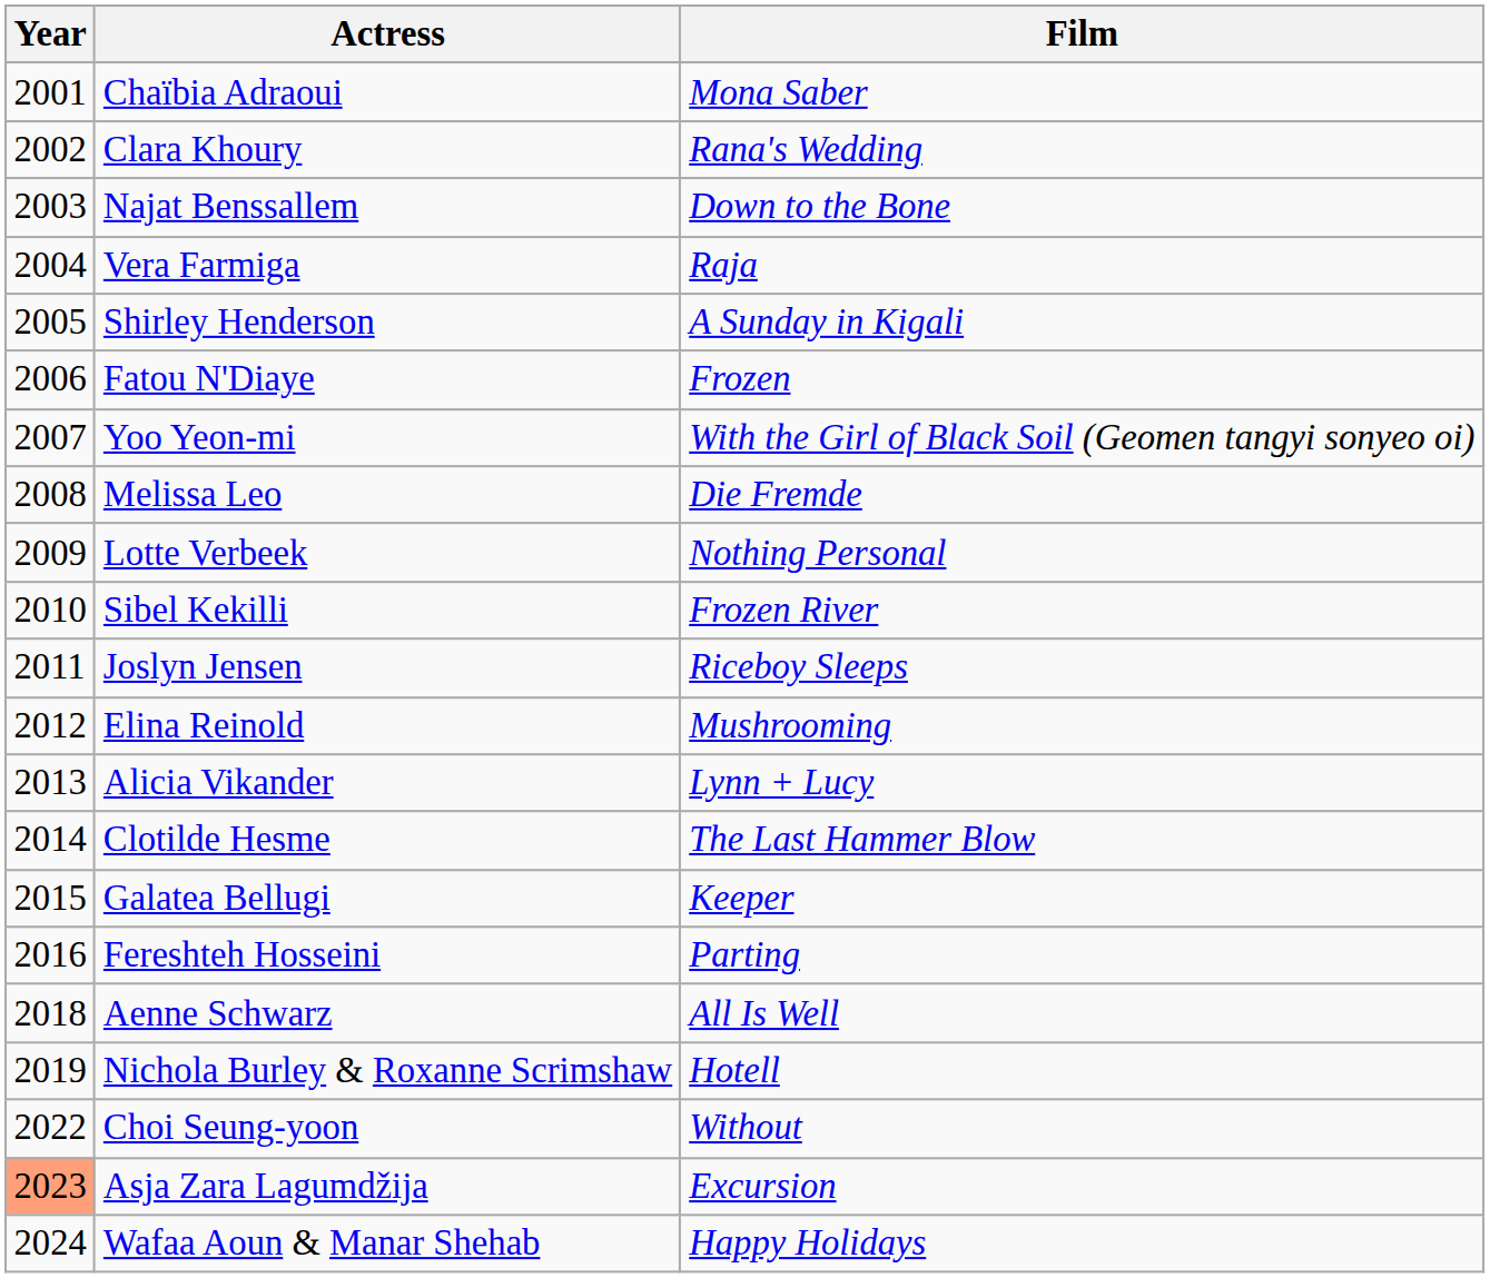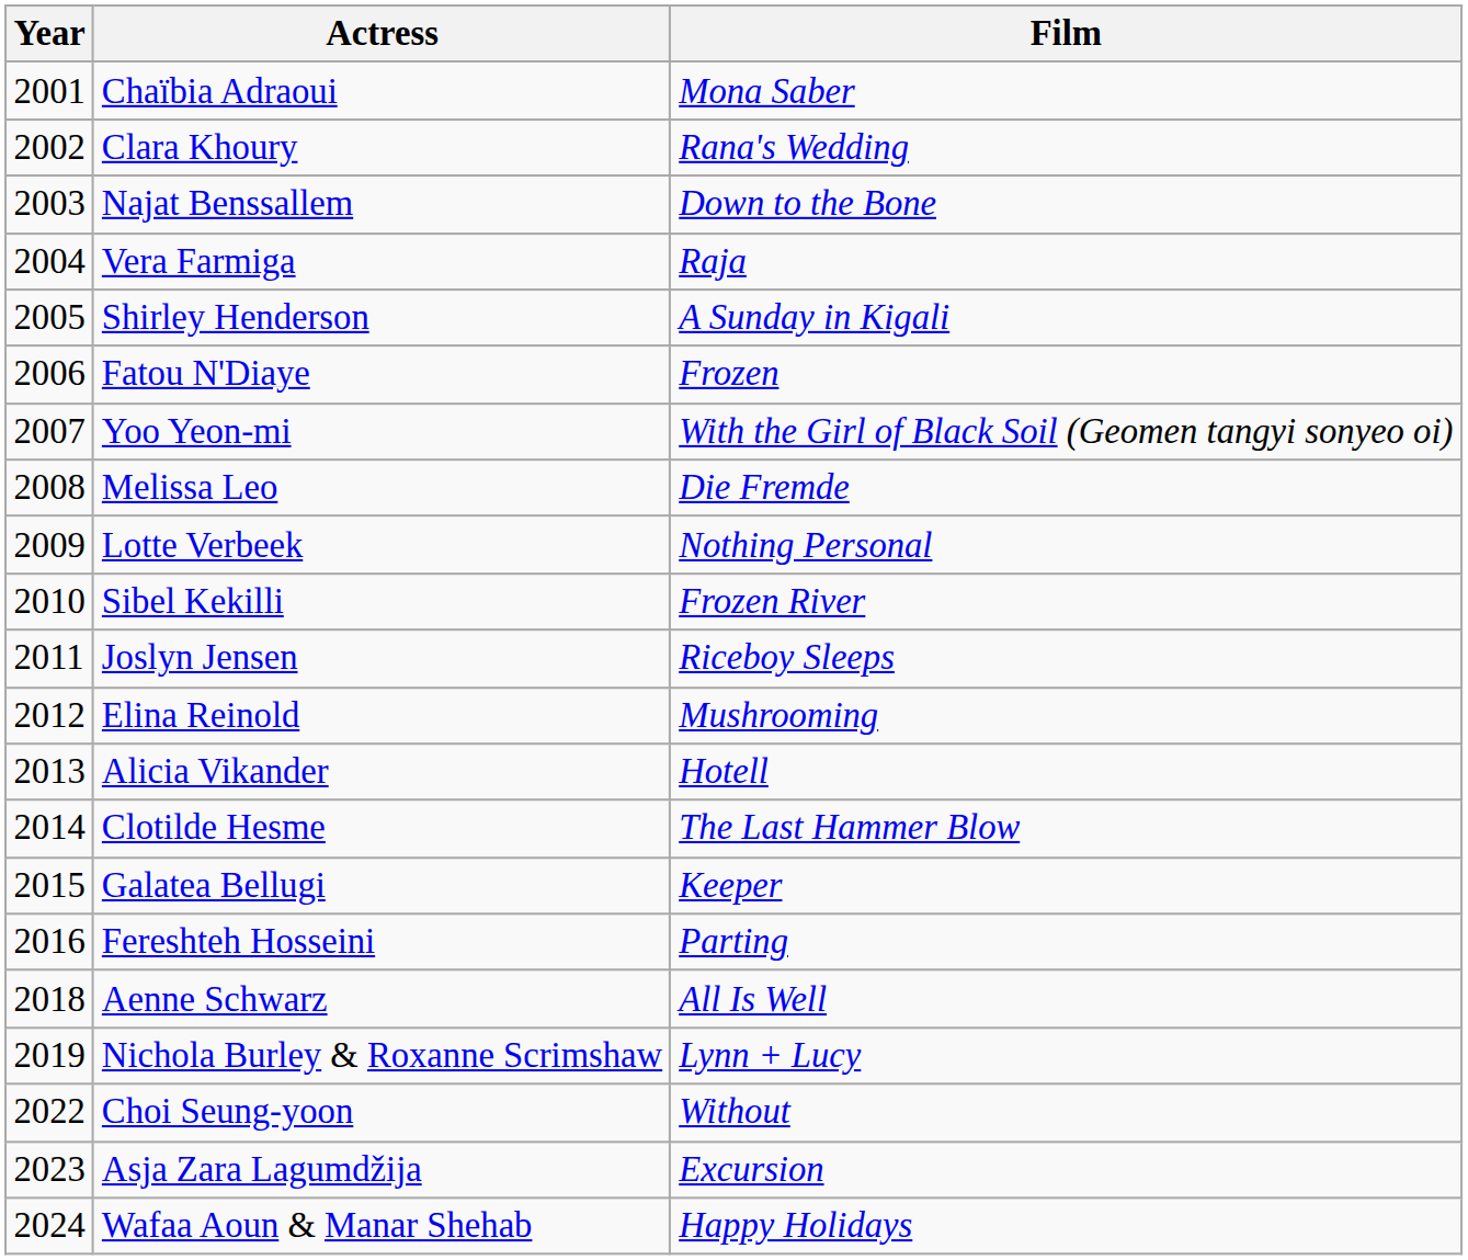Alicia Vikander | Film: Lynn + Lucy -> Hotell
Nichola Burley & Roxanne Scrimshaw | Film: Hotell -> Lynn + Lucy
Asja Zara Lagumdžija | Year: lightsalmon background -> no background
